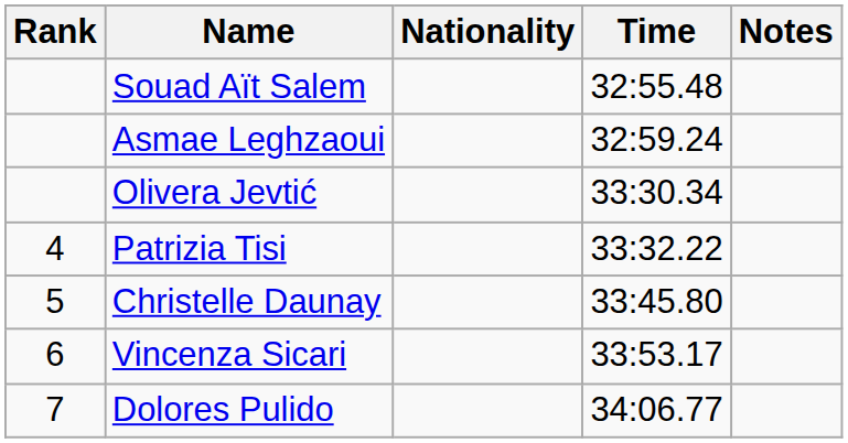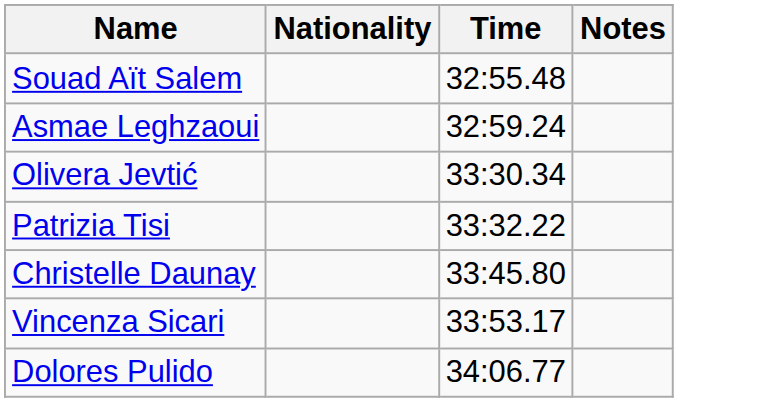- column: Rank | 4 | 5 | 6 | 7
